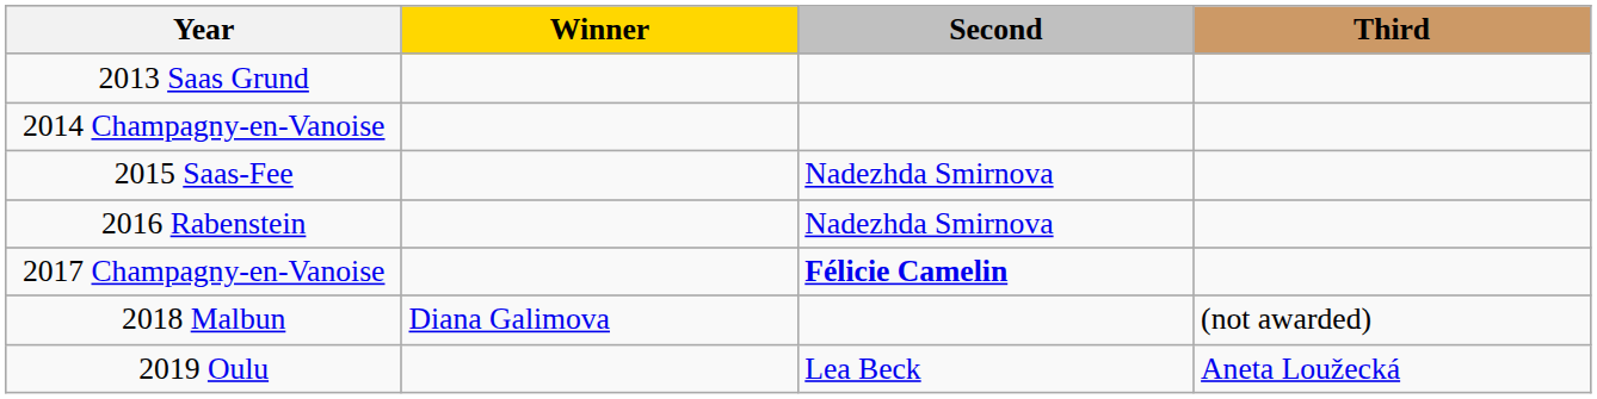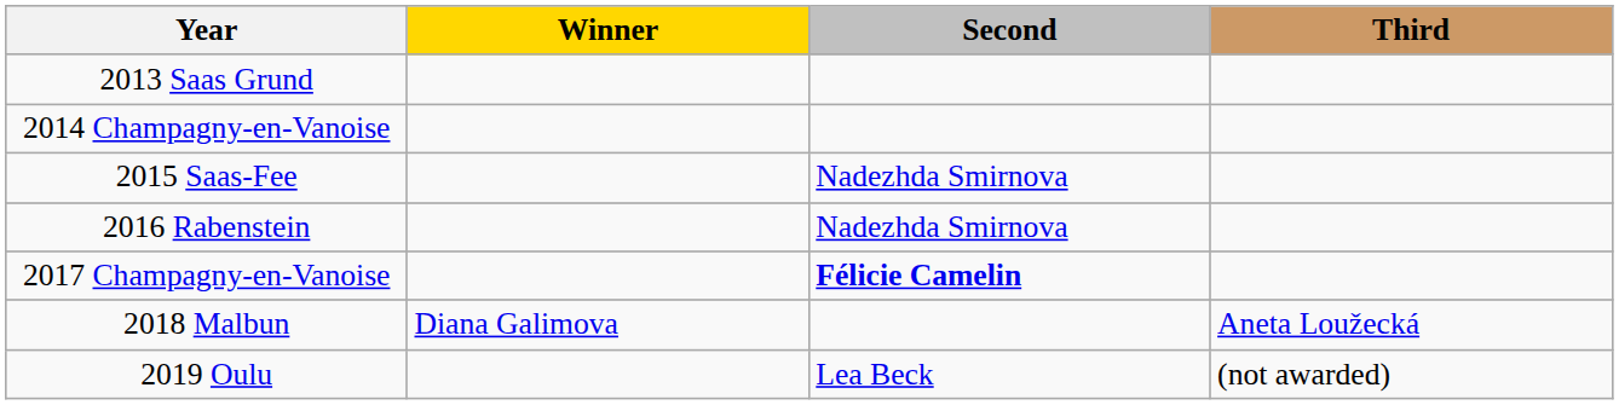2018 Malbun | Third: (not awarded) -> Aneta Loužecká
2019 Oulu | Third: Aneta Loužecká -> (not awarded)
